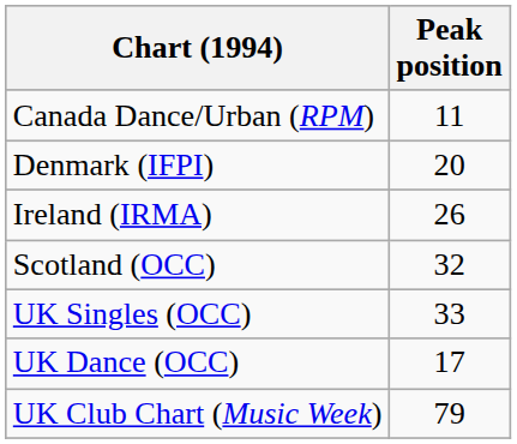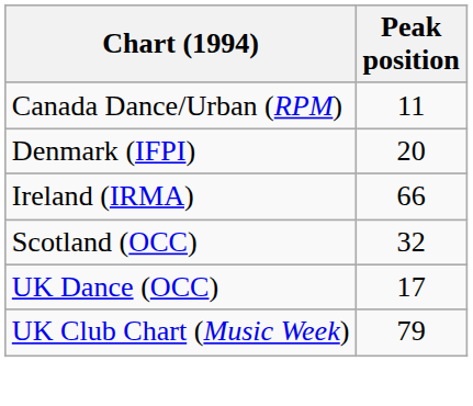Ireland (IRMA) | Peak position: 26 -> 66
- row: UK Singles (OCC) | 33
